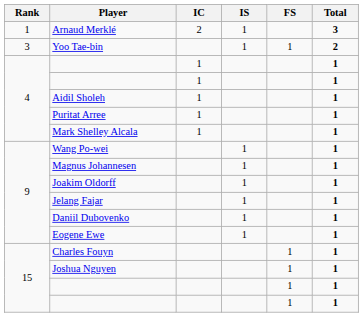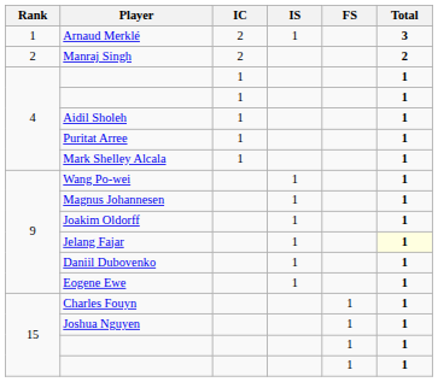+ row: 2 | Manraj Singh | 2 | 2
- row: 3 | Yoo Tae-bin | 1 | 1 | 2
Jelang Fajar | Total: no background -> lightyellow background
